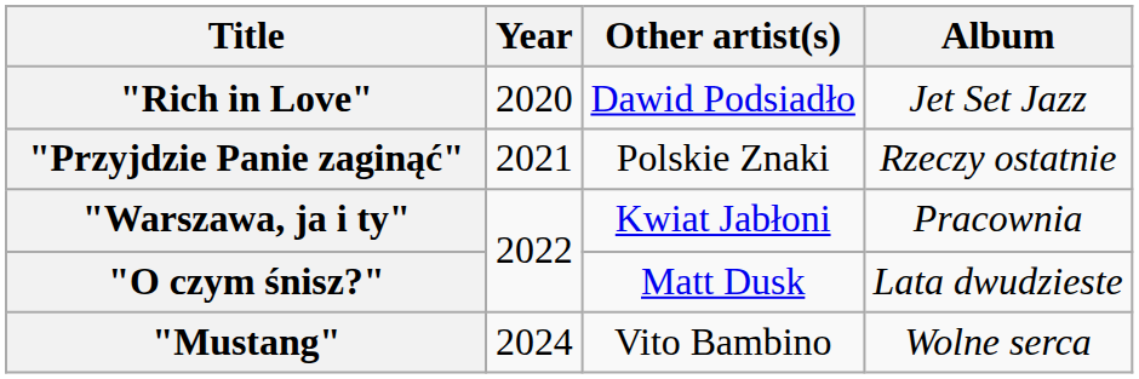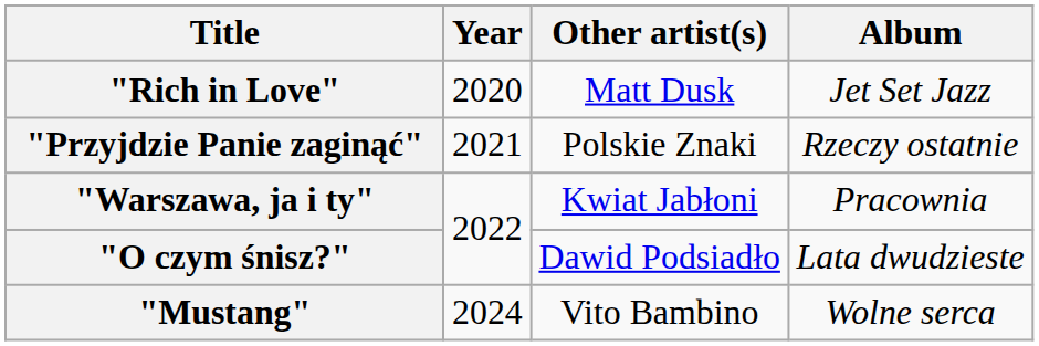"Rich in Love" | Other artist(s): Dawid Podsiadło -> Matt Dusk
"O czym śnisz?" | Other artist(s): Matt Dusk -> Dawid Podsiadło
